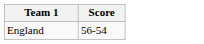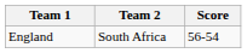+ column: Team 2 | South Africa
